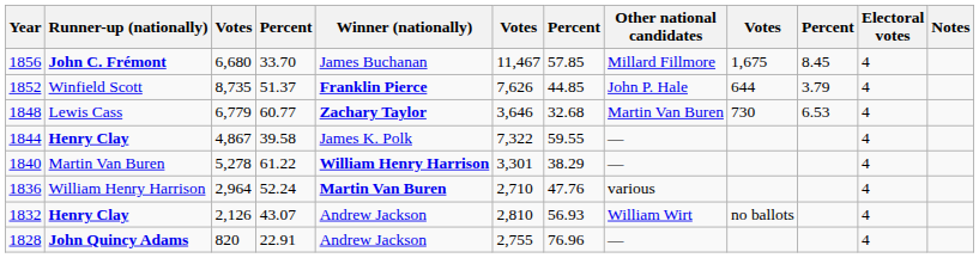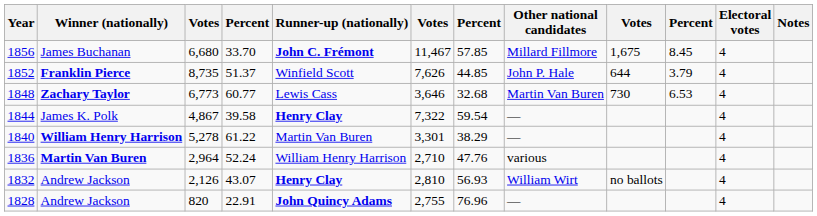columns swapped: Winner (nationally) <-> Runner-up (nationally)
1848 | column 3: 6,779 -> 6,773
1844 | column 7: 59.55 -> 59.54
